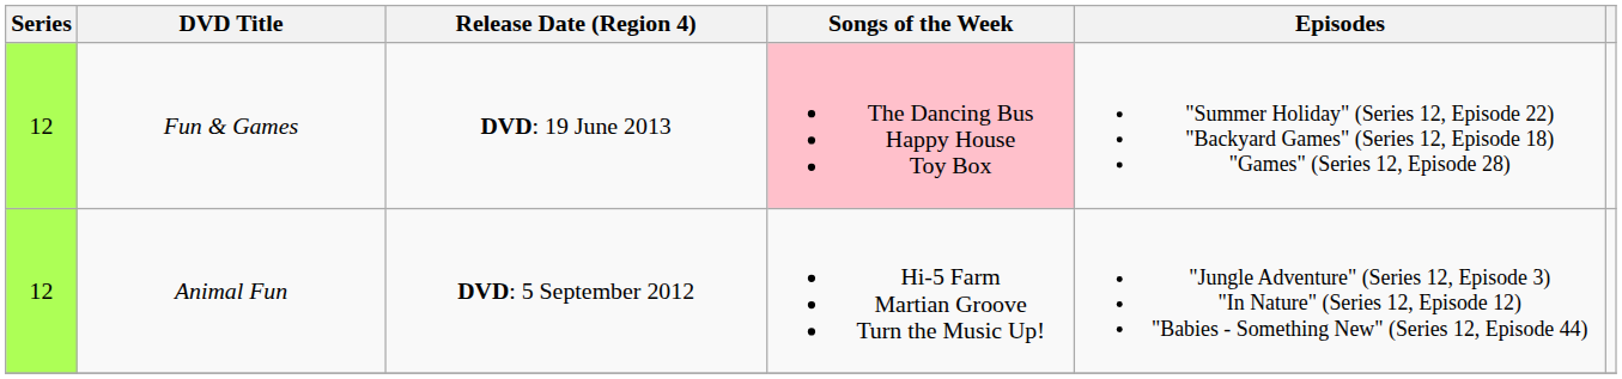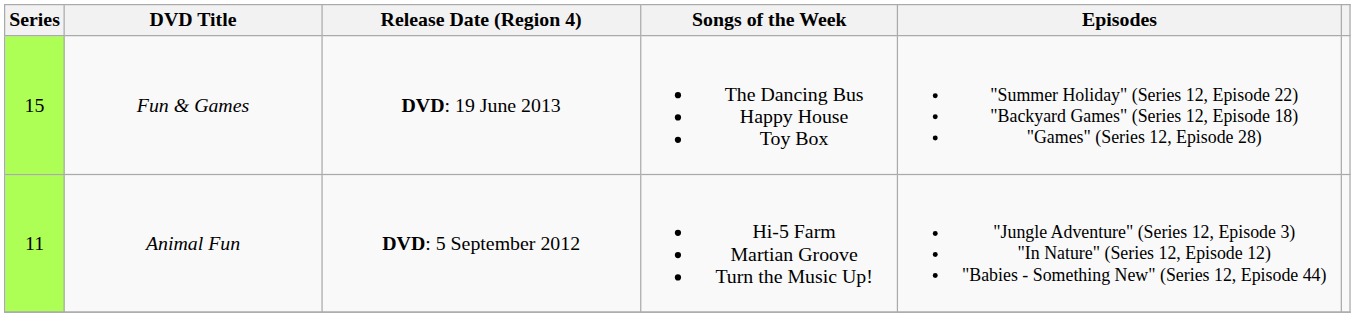Fun & Games | Series: 12 -> 15
Fun & Games | Songs of the Week: pink background -> no background
Animal Fun | Series: 12 -> 11
